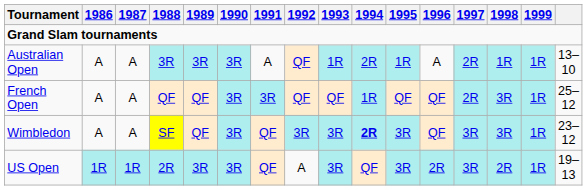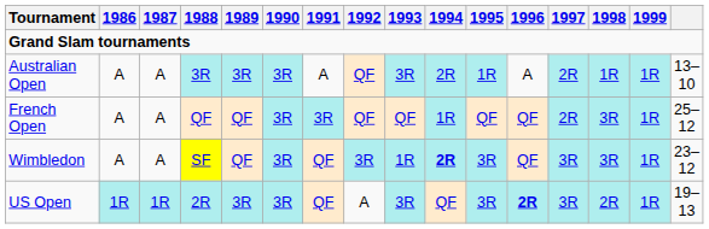Australian Open | 1993: 1R -> 3R
Wimbledon | 1993: 3R -> 1R
US Open | 1996: normal -> bold
